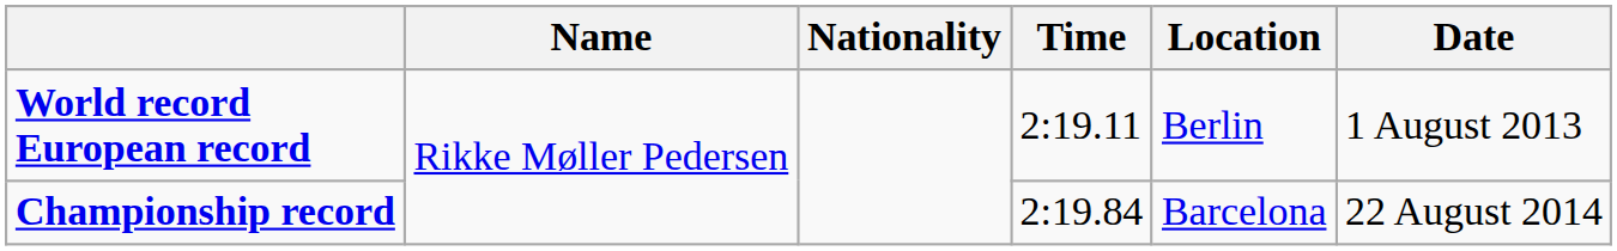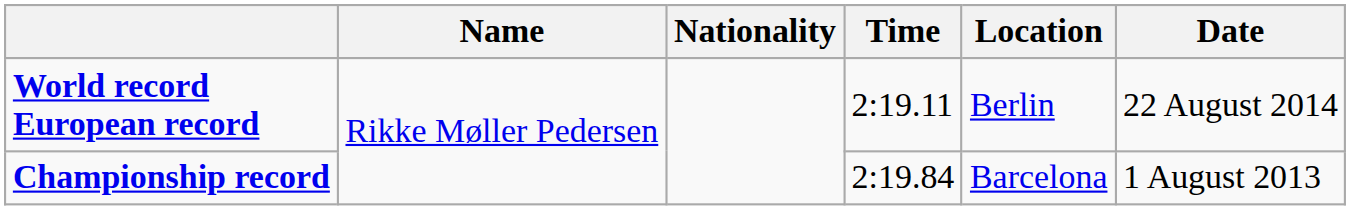World record European record | Date: 1 August 2013 -> 22 August 2014
Championship record | Date: 22 August 2014 -> 1 August 2013
